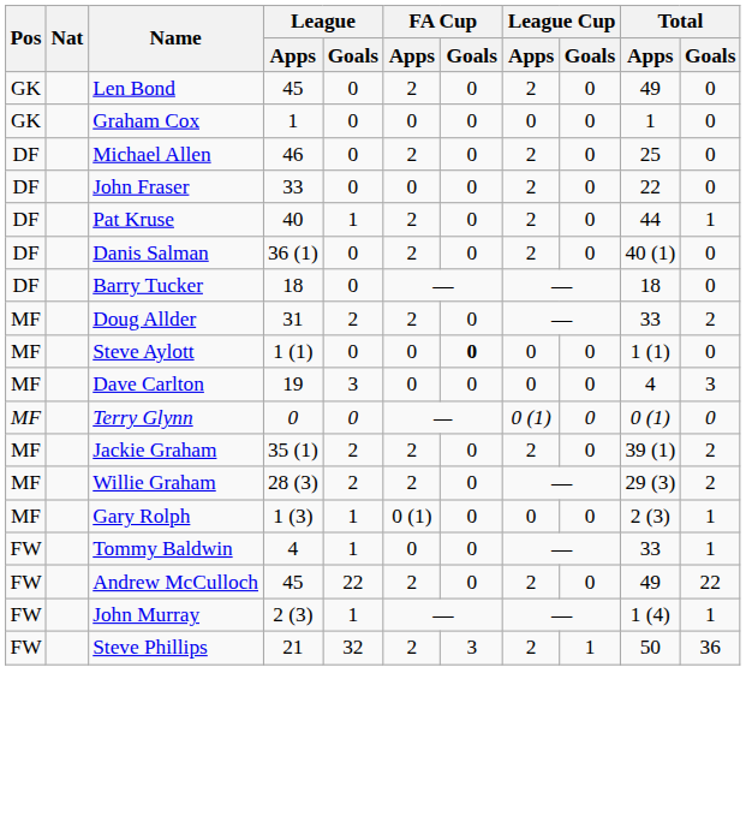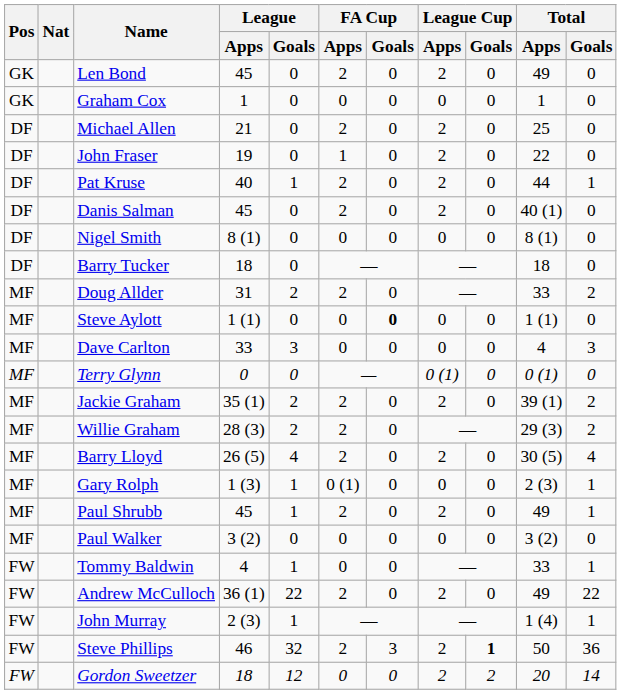Michael Allen | League / Apps: 46 -> 21
John Fraser | League / Apps: 33 -> 19
John Fraser | FA Cup / Apps: 0 -> 1
Danis Salman | League / Apps: 36 (1) -> 45
+ row: DF | Nigel Smith | 8 (1) | 0 | 0 | 0 | 0 | 0 | 8 (1) | 0
Dave Carlton | League / Apps: 19 -> 33
+ row: MF | Barry Lloyd | 26 (5) | 4 | 2 | 0 | 2 | 0 | 30 (5) | 4
+ row: MF | Paul Shrubb | 45 | 1 | 2 | 0 | 2 | 0 | 49 | 1
+ row: MF | Paul Walker | 3 (2) | 0 | 0 | 0 | 0 | 0 | 3 (2) | 0
Andrew McCulloch | League / Apps: 45 -> 36 (1)
Steve Phillips | League / Apps: 21 -> 46
Steve Phillips | League Cup / Goals: normal -> bold
+ row: FW | Gordon Sweetzer | 18 | 12 | 0 | 0 | 2 | 2 | 20 | 14
